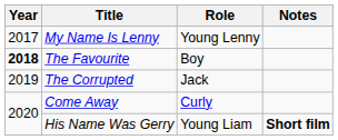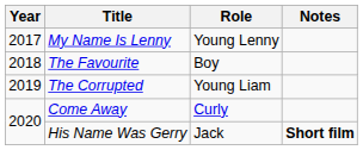The Favourite | Year: bold -> normal
The Corrupted | Role: Jack -> Young Liam
His Name Was Gerry | Role: Young Liam -> Jack
